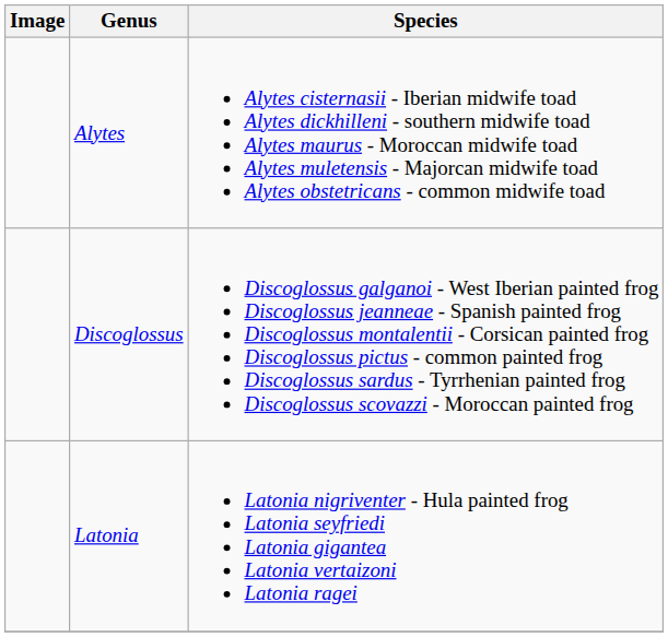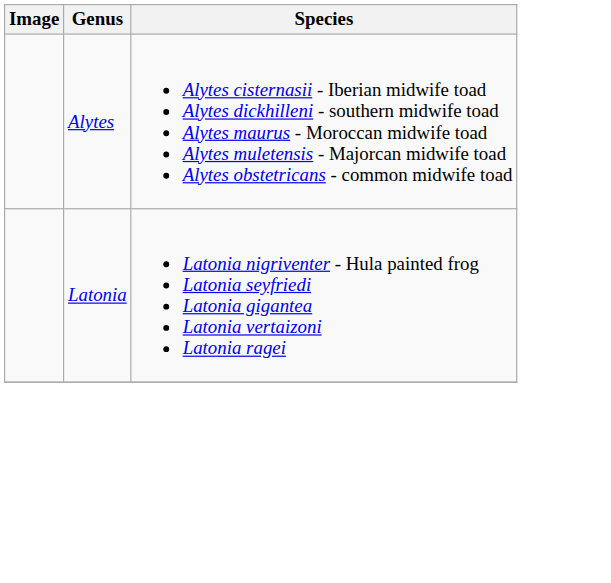- row: Discoglossus | Discoglossus galganoi - West Iberian painted frog Discoglossus jeanneae - Spanish painted frog Discoglossus montalentii - Corsican painted frog Discoglossus pictus - common painted frog Discoglossus sardus - Tyrrhenian painted frog Discoglossus scovazzi - Moroccan painted frog
